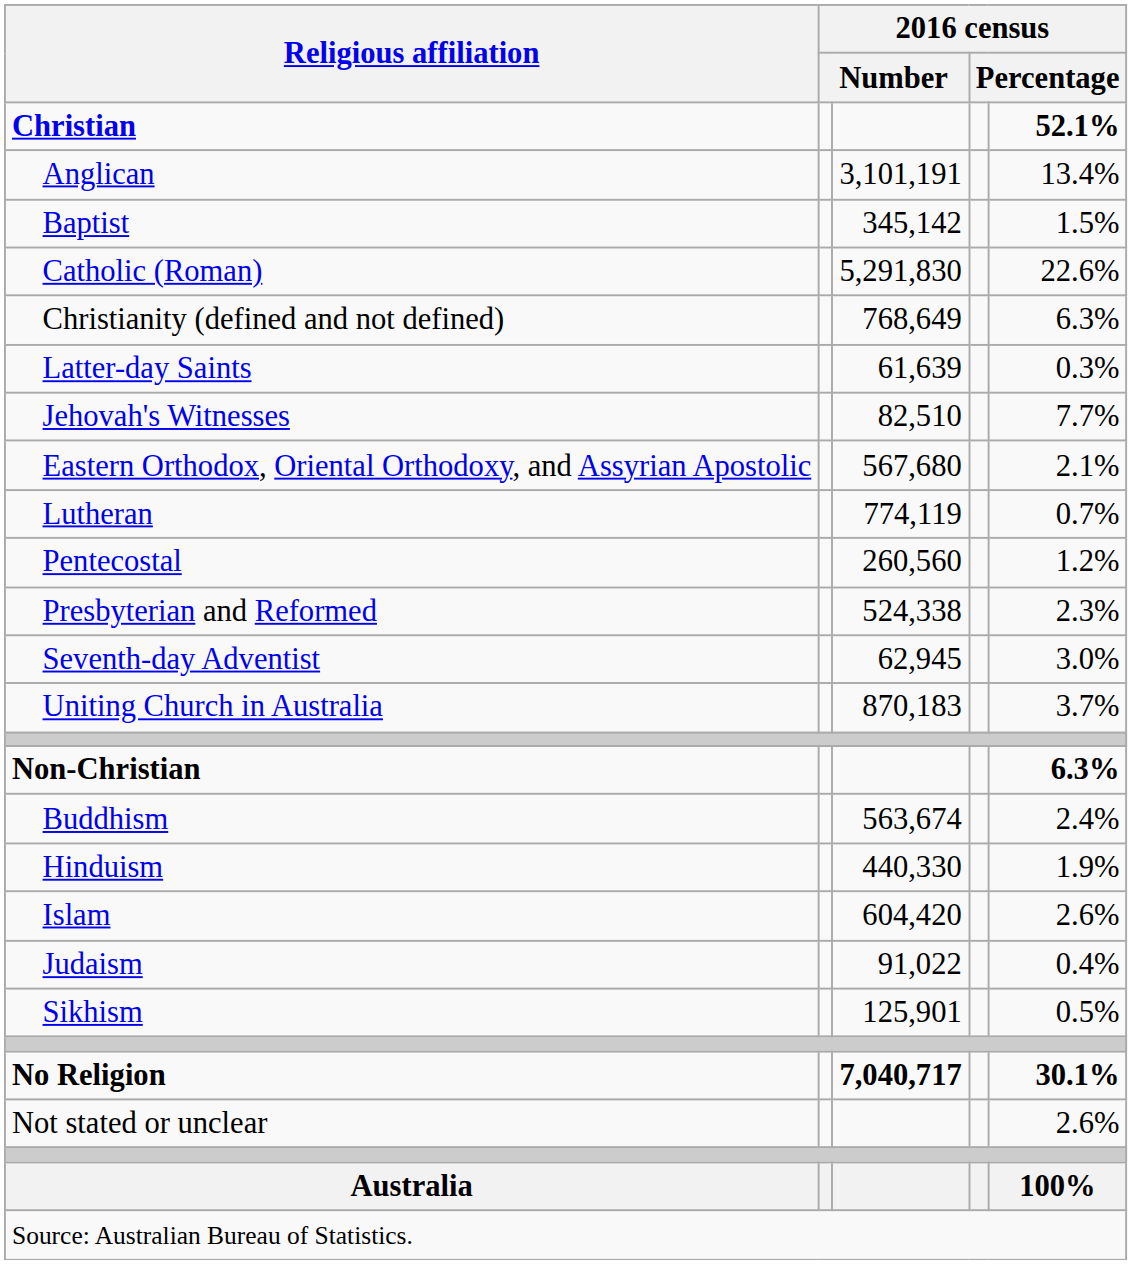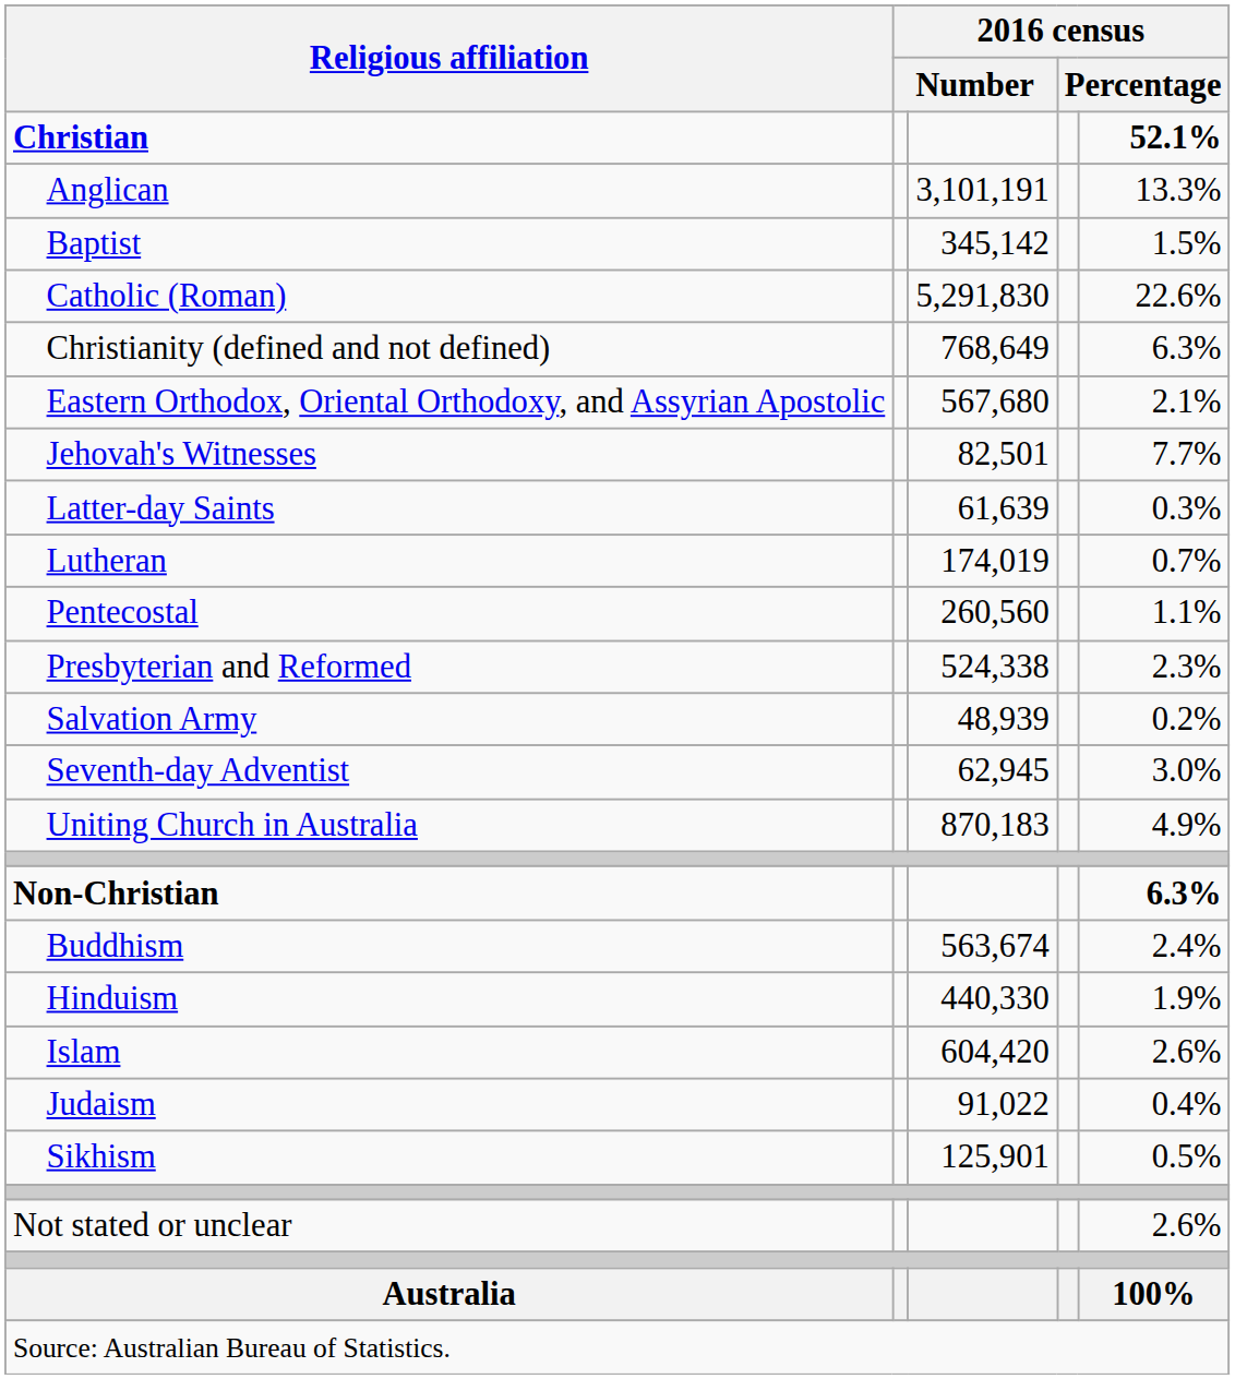Anglican | column 5: 13.4% -> 13.3%
rows swapped: Eastern Orthodox, Oriental Orthodoxy, and Assyrian Apostolic <-> Latter-day Saints
Jehovah's Witnesses | column 3: 82,510 -> 82,501
Lutheran | column 3: 774,119 -> 174,019
Pentecostal | column 5: 1.2% -> 1.1%
+ row: Salvation Army | 48,939 | 0.2%
Uniting Church in Australia | column 5: 3.7% -> 4.9%
- row: No Religion | 7,040,717 | 30.1%
